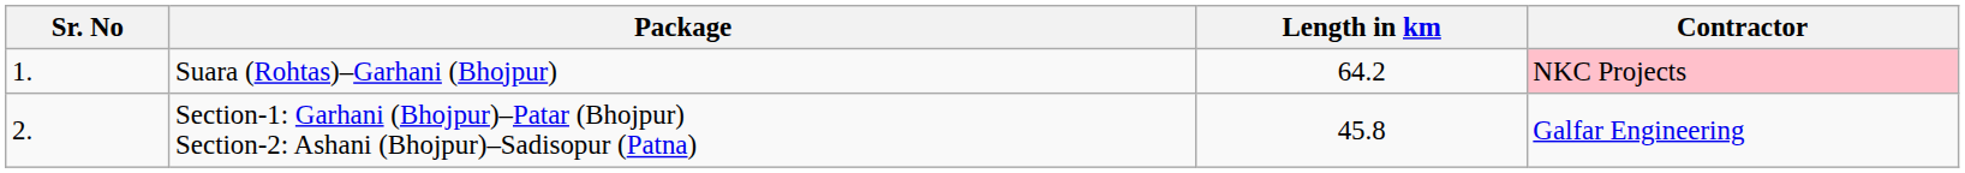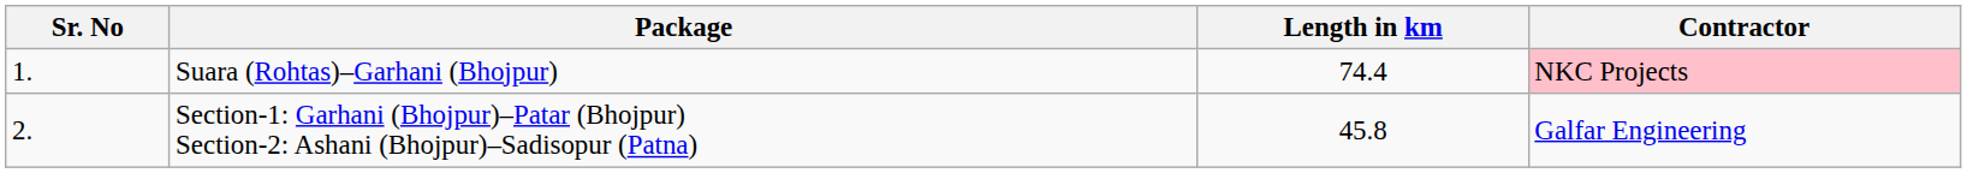Suara (Rohtas)–Garhani (Bhojpur) | Length in km: 64.2 -> 74.4
